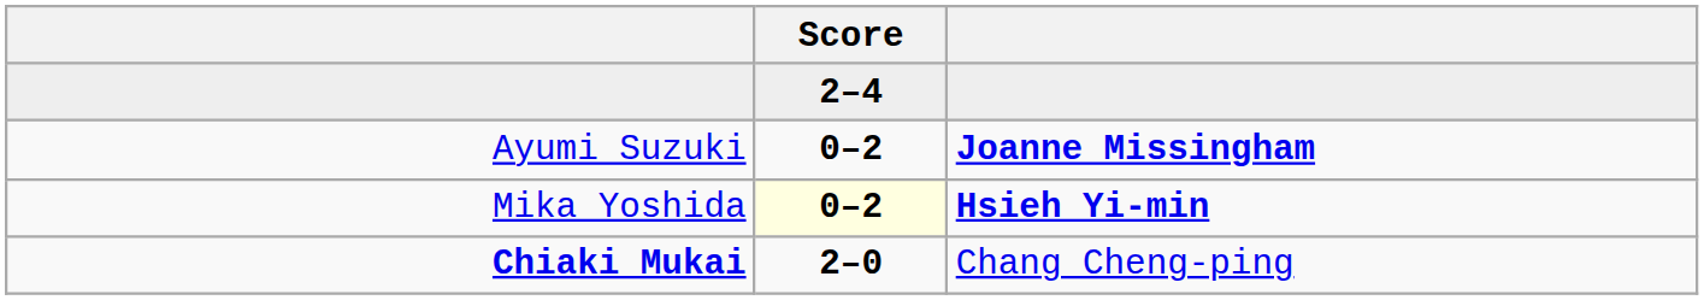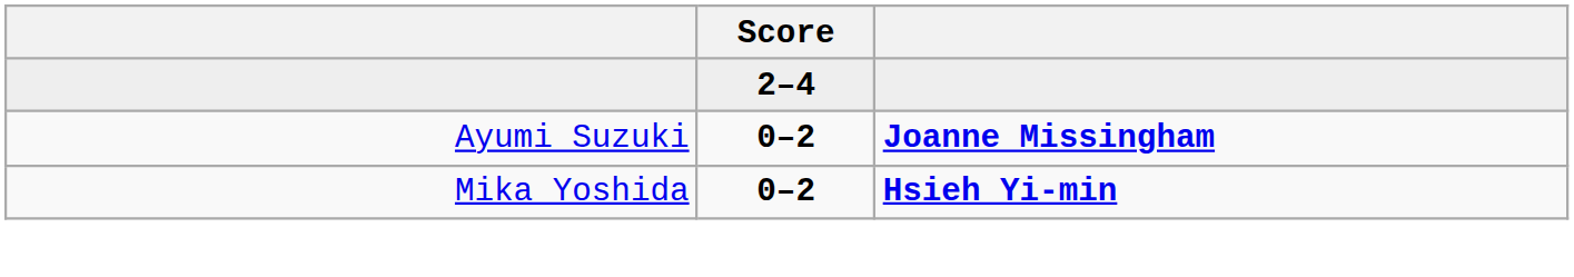Mika Yoshida | Score: lightyellow background -> no background
- row: Chiaki Mukai | 2–0 | Chang Cheng-ping
